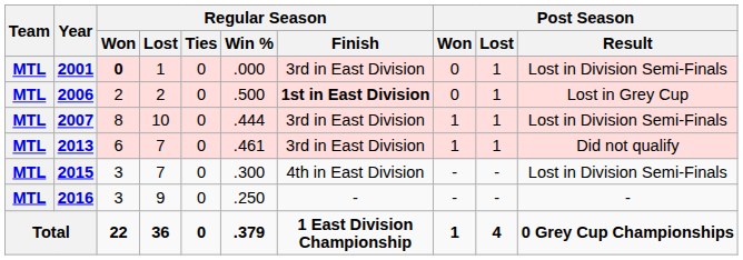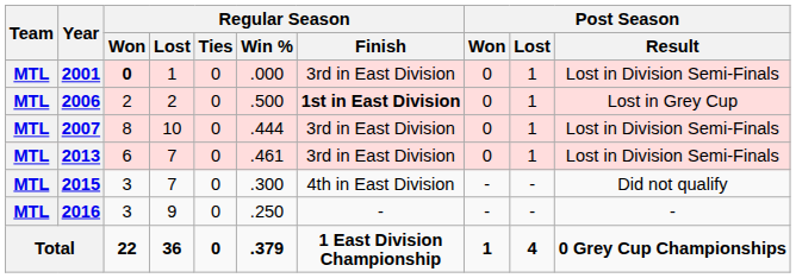2007 | Post Season / Won: 1 -> 0
2013 | Post Season / Won: 1 -> 0
2013 | Post Season / Result: Did not qualify -> Lost in Division Semi-Finals
2015 | Post Season / Result: Lost in Division Semi-Finals -> Did not qualify
